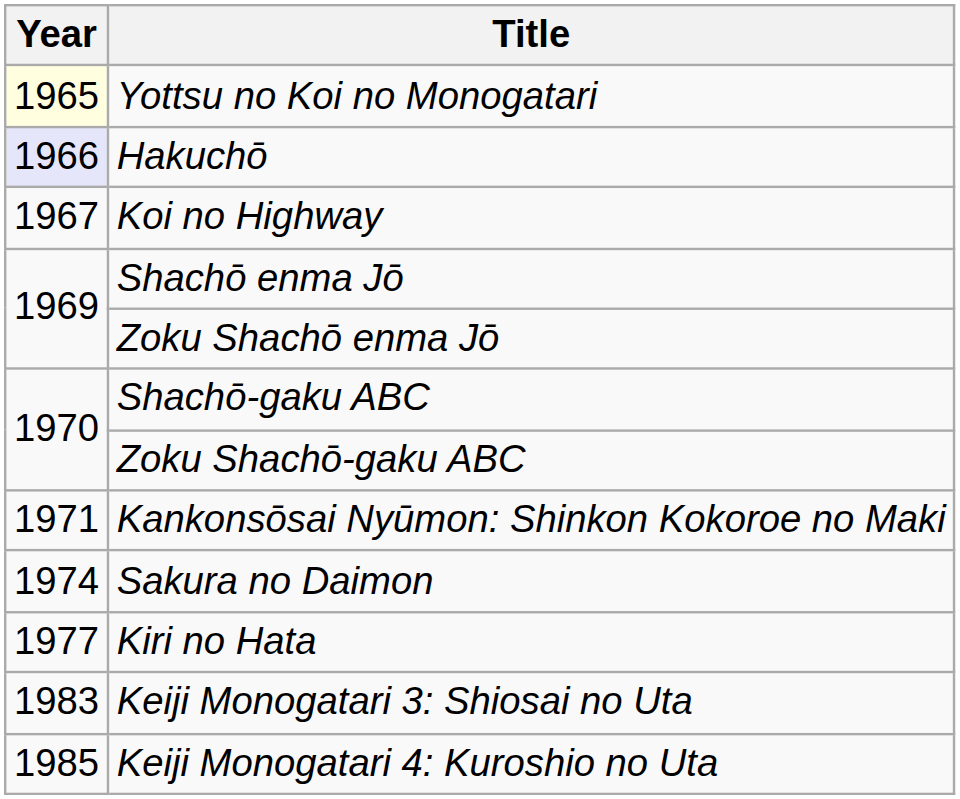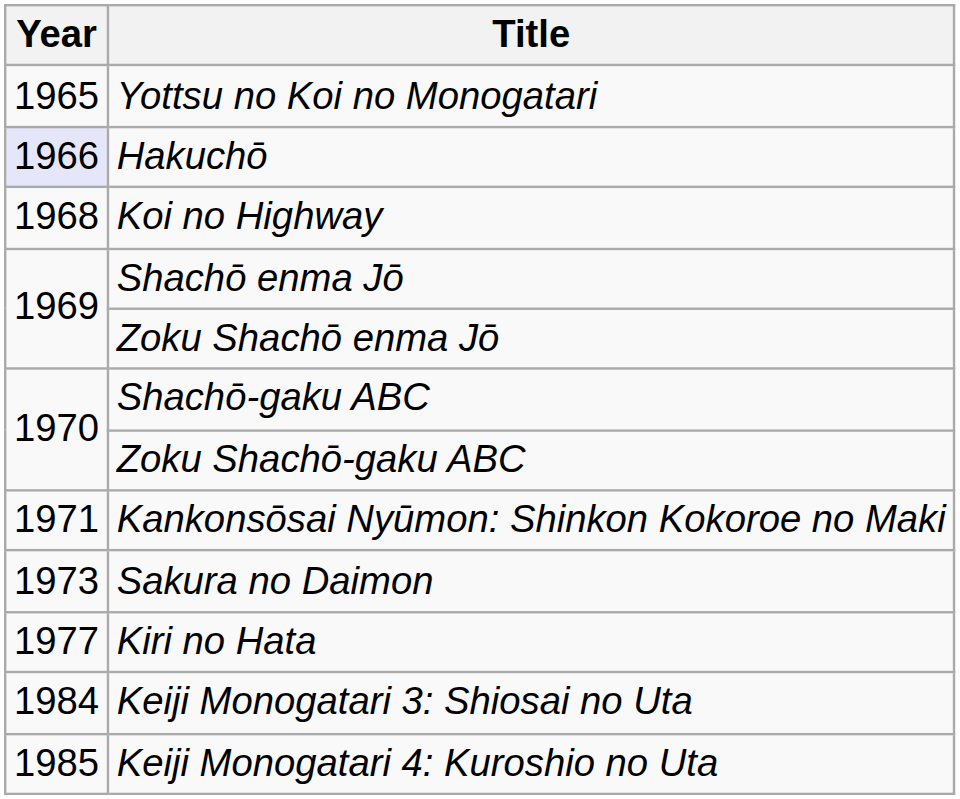Yottsu no Koi no Monogatari | Year: lightyellow background -> no background
Koi no Highway | Year: 1967 -> 1968
Sakura no Daimon | Year: 1974 -> 1973
Keiji Monogatari 3: Shiosai no Uta | Year: 1983 -> 1984
